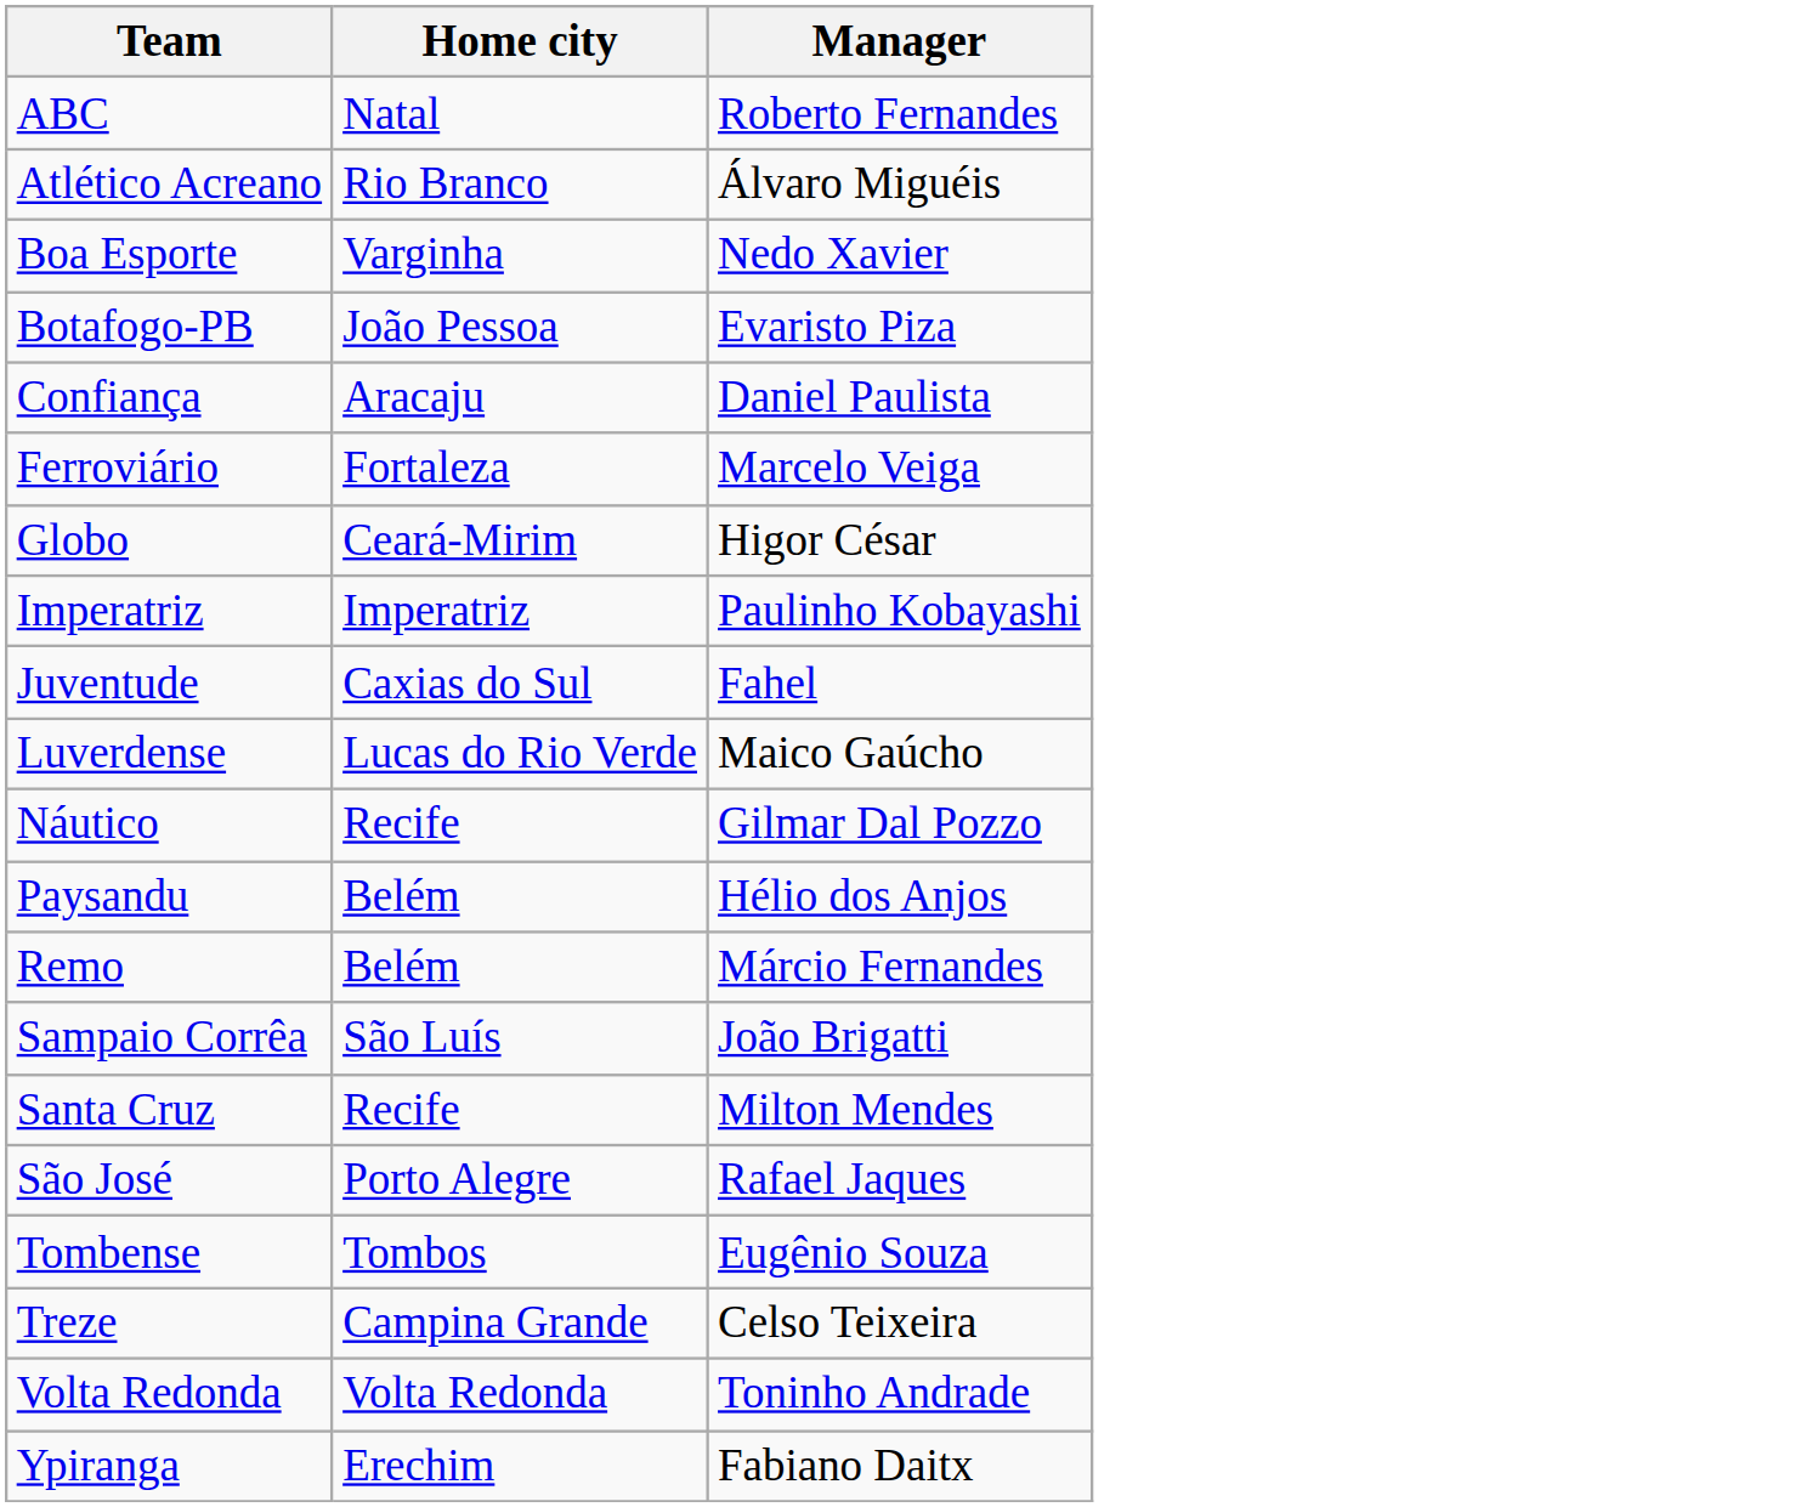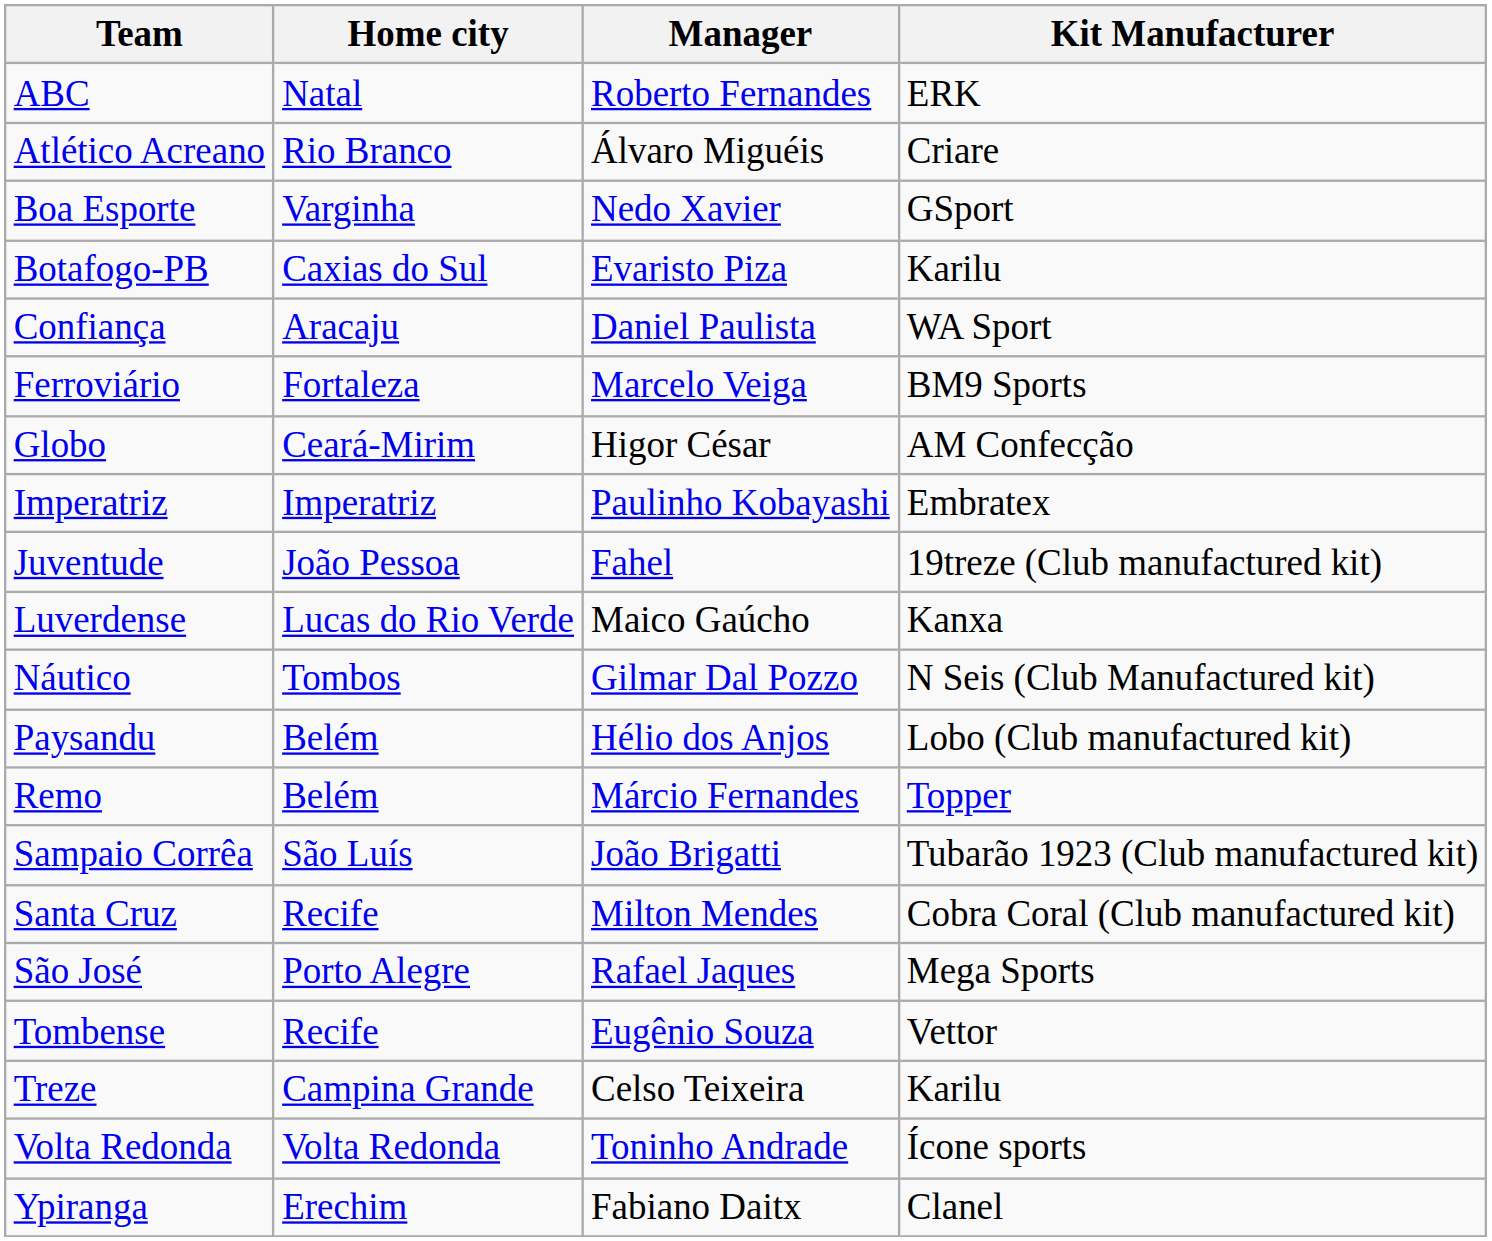+ column: Kit Manufacturer | ERK | Criare | GSport | Karilu | WA Sport | BM9 Sports | AM Confecção | Embratex | 19treze (Club manufactured kit) | Kanxa | N Seis (Club Manufactured kit) | Lobo (Club manufactured kit) | Topper | Tubarão 1923 (Club manufactured kit) | Cobra Coral (Club manufactured kit) | Mega Sports | Vettor | Karilu | Ícone sports | Clanel
Botafogo-PB | Home city: João Pessoa -> Caxias do Sul
Juventude | Home city: Caxias do Sul -> João Pessoa
Náutico | Home city: Recife -> Tombos
Tombense | Home city: Tombos -> Recife
